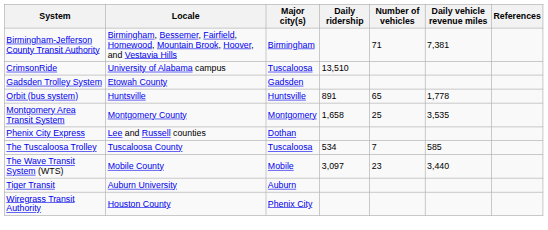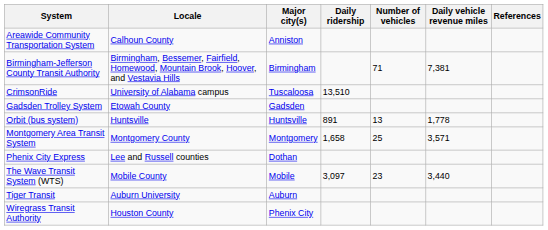+ row: Areawide Community Transportation System | Calhoun County | Anniston
Orbit (bus system) | Number of vehicles: 65 -> 13
Montgomery Area Transit System | Daily vehicle revenue miles: 3,535 -> 3,571
- row: The Tuscaloosa Trolley | Tuscaloosa County | Tuscaloosa | 534 | 7 | 585
